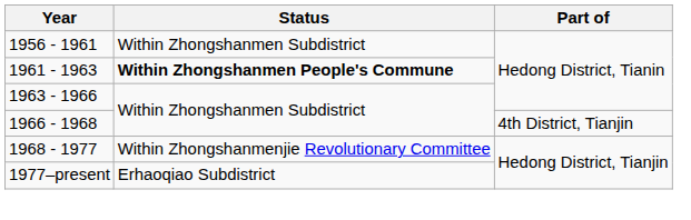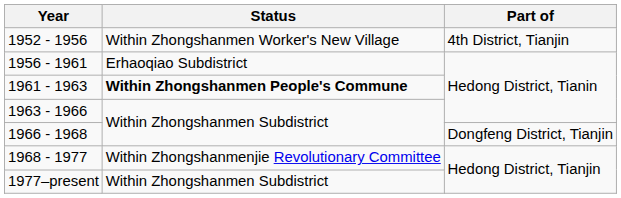+ row: 1952 - 1956 | Within Zhongshanmen Worker's New Village | 4th District, Tianjin
1956 - 1961 | Status: Within Zhongshanmen Subdistrict -> Erhaoqiao Subdistrict
1966 - 1968 | Part of: 4th District, Tianjin -> Dongfeng District, Tianjin
1977–present | Status: Erhaoqiao Subdistrict -> Within Zhongshanmen Subdistrict
